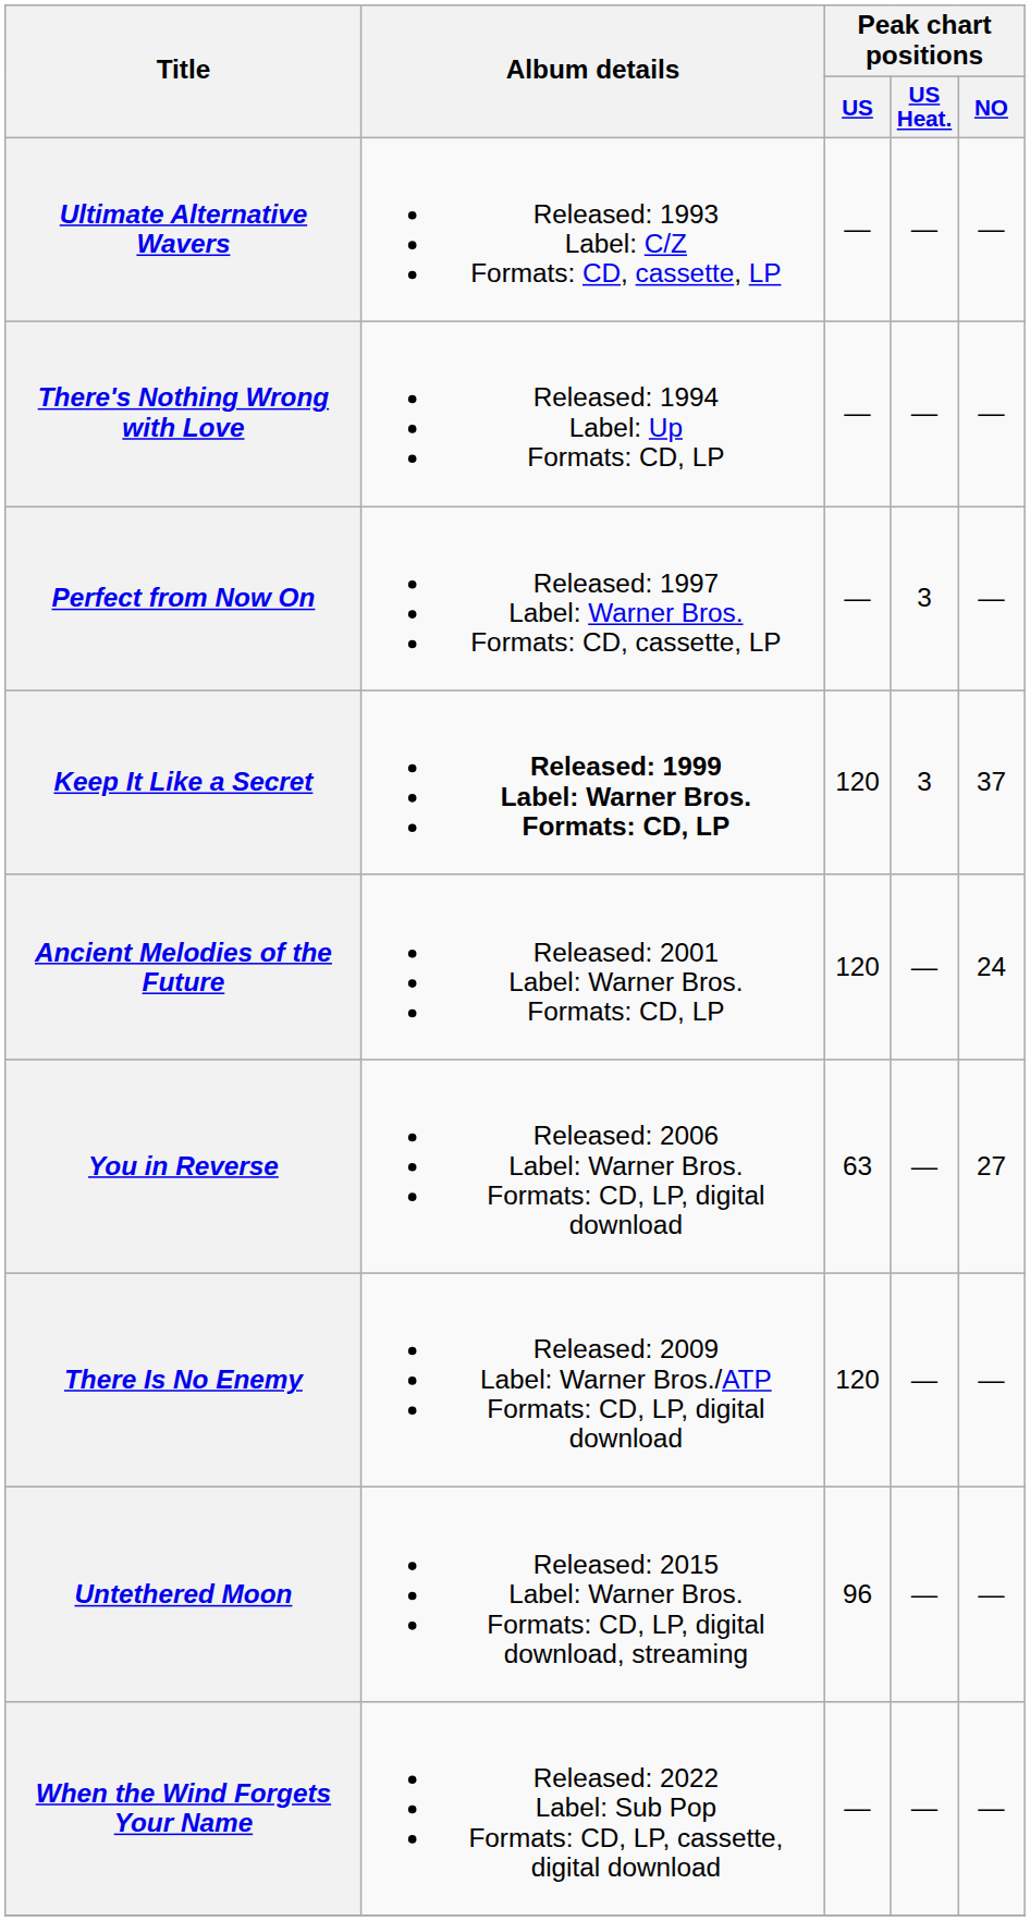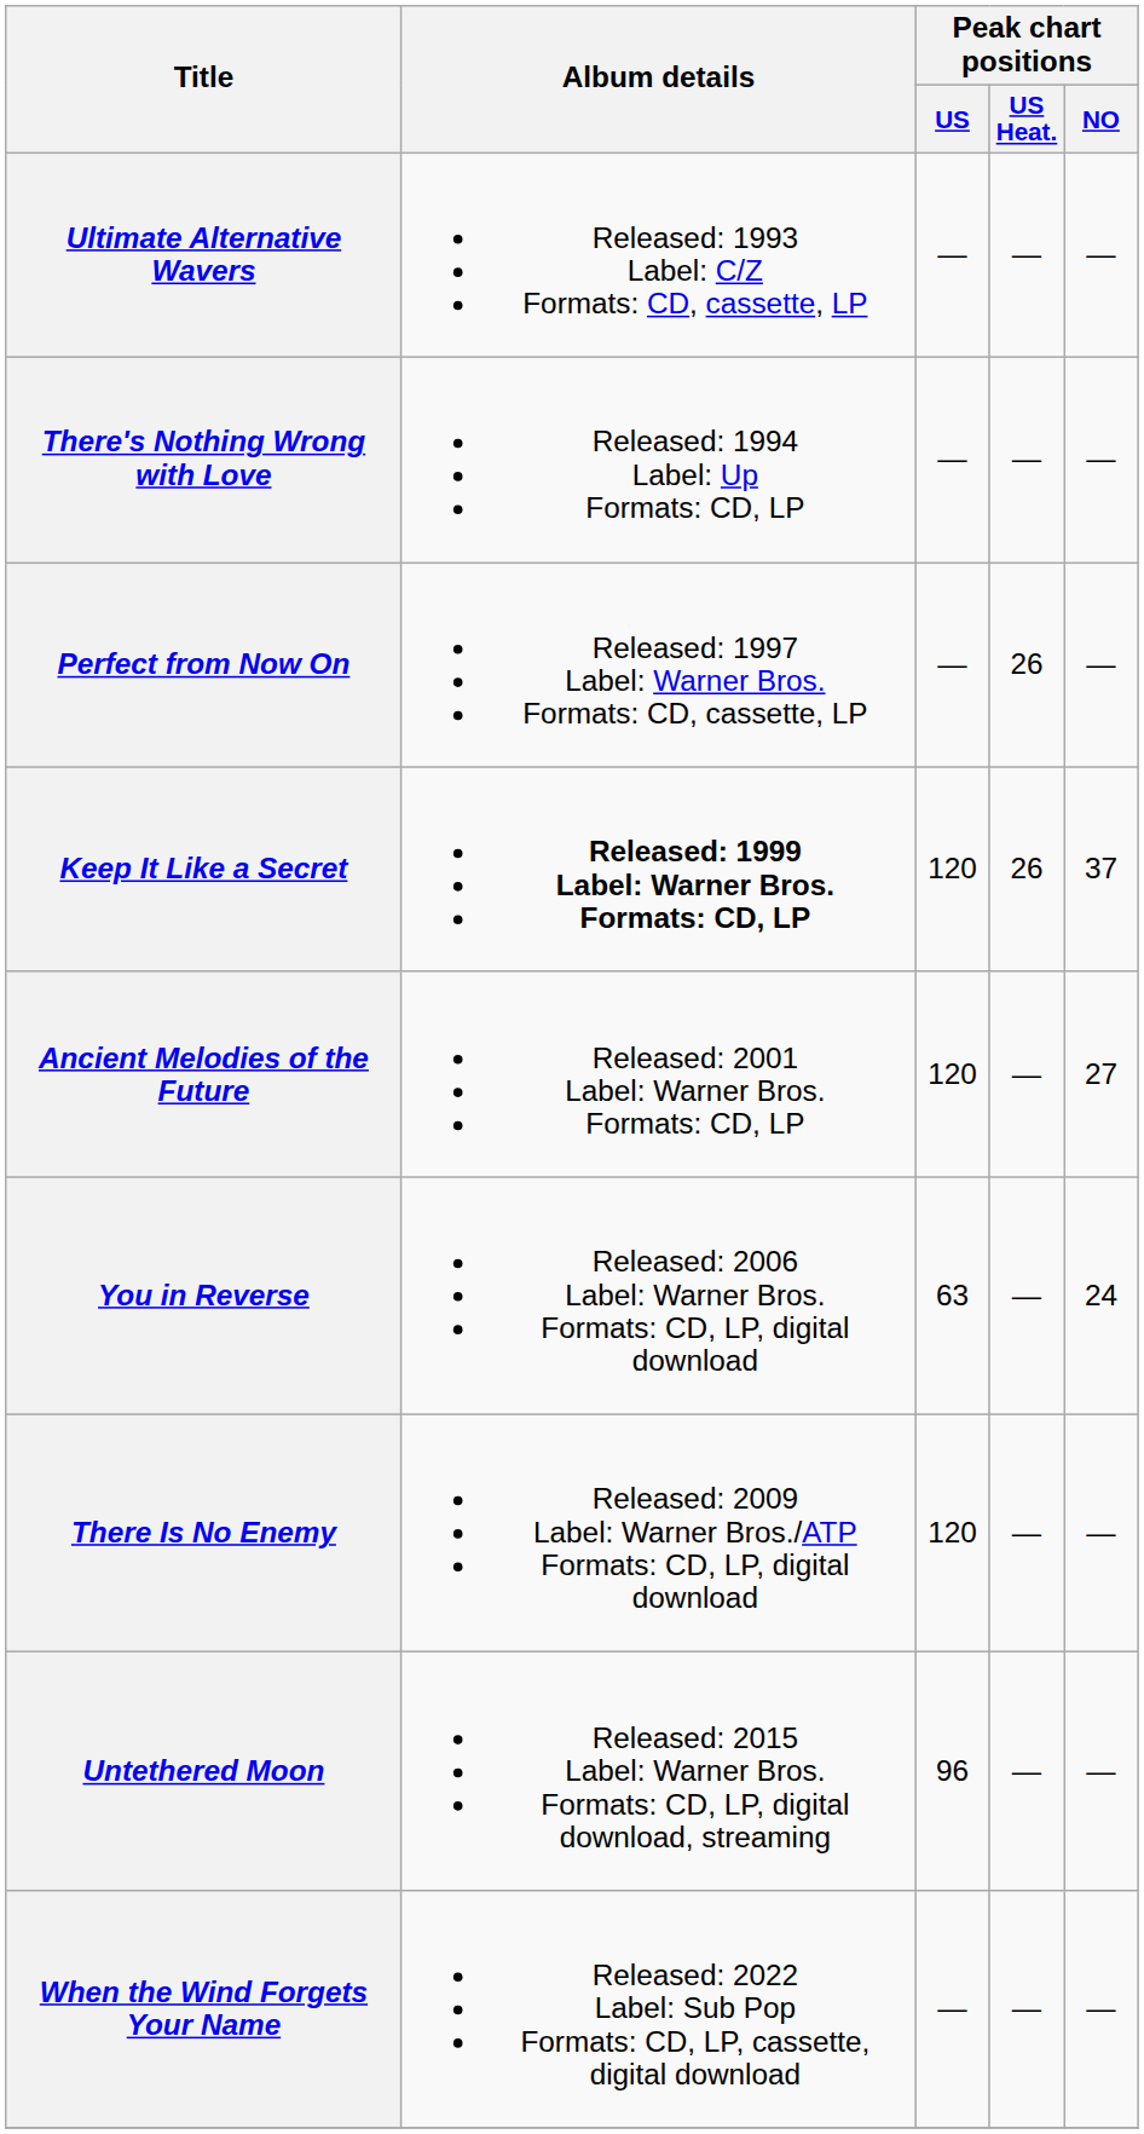Perfect from Now On | Peak chart positions / US Heat.: 3 -> 26
Keep It Like a Secret | Peak chart positions / US Heat.: 3 -> 26
Ancient Melodies of the Future | Peak chart positions / NO: 24 -> 27
You in Reverse | Peak chart positions / NO: 27 -> 24
